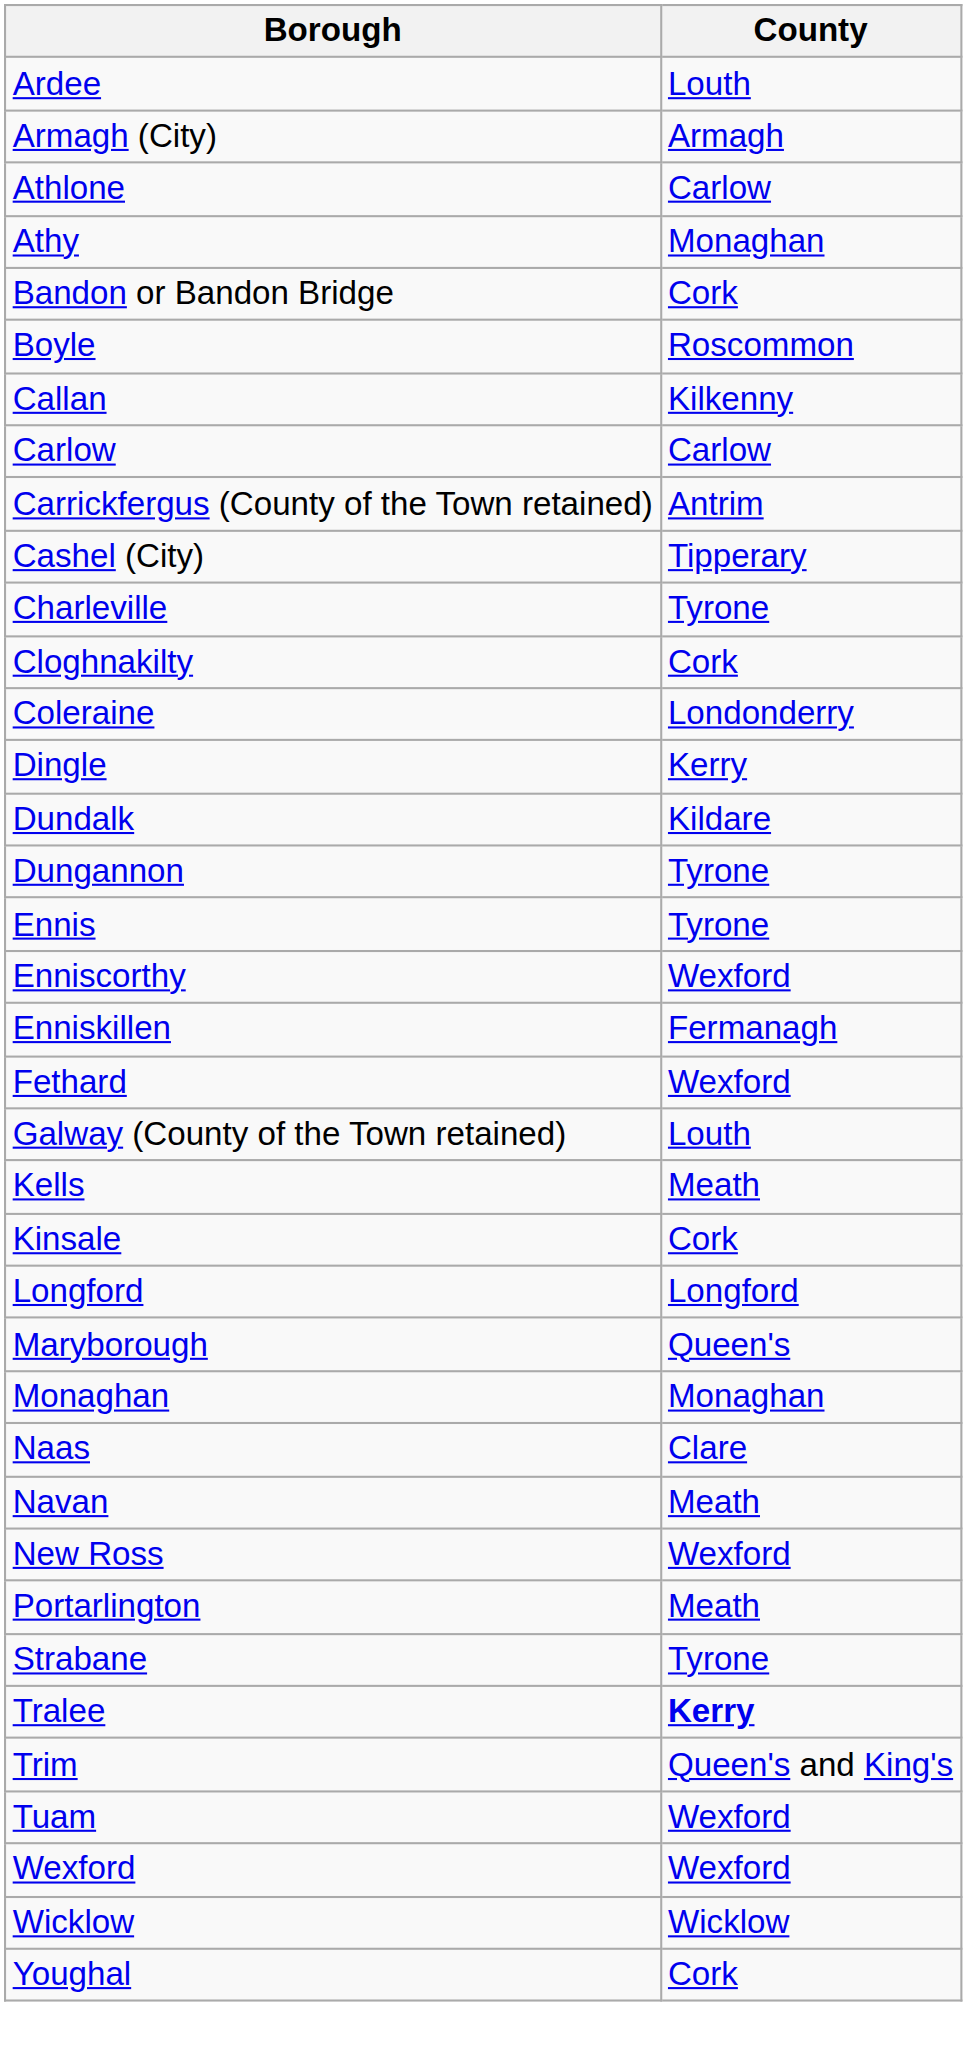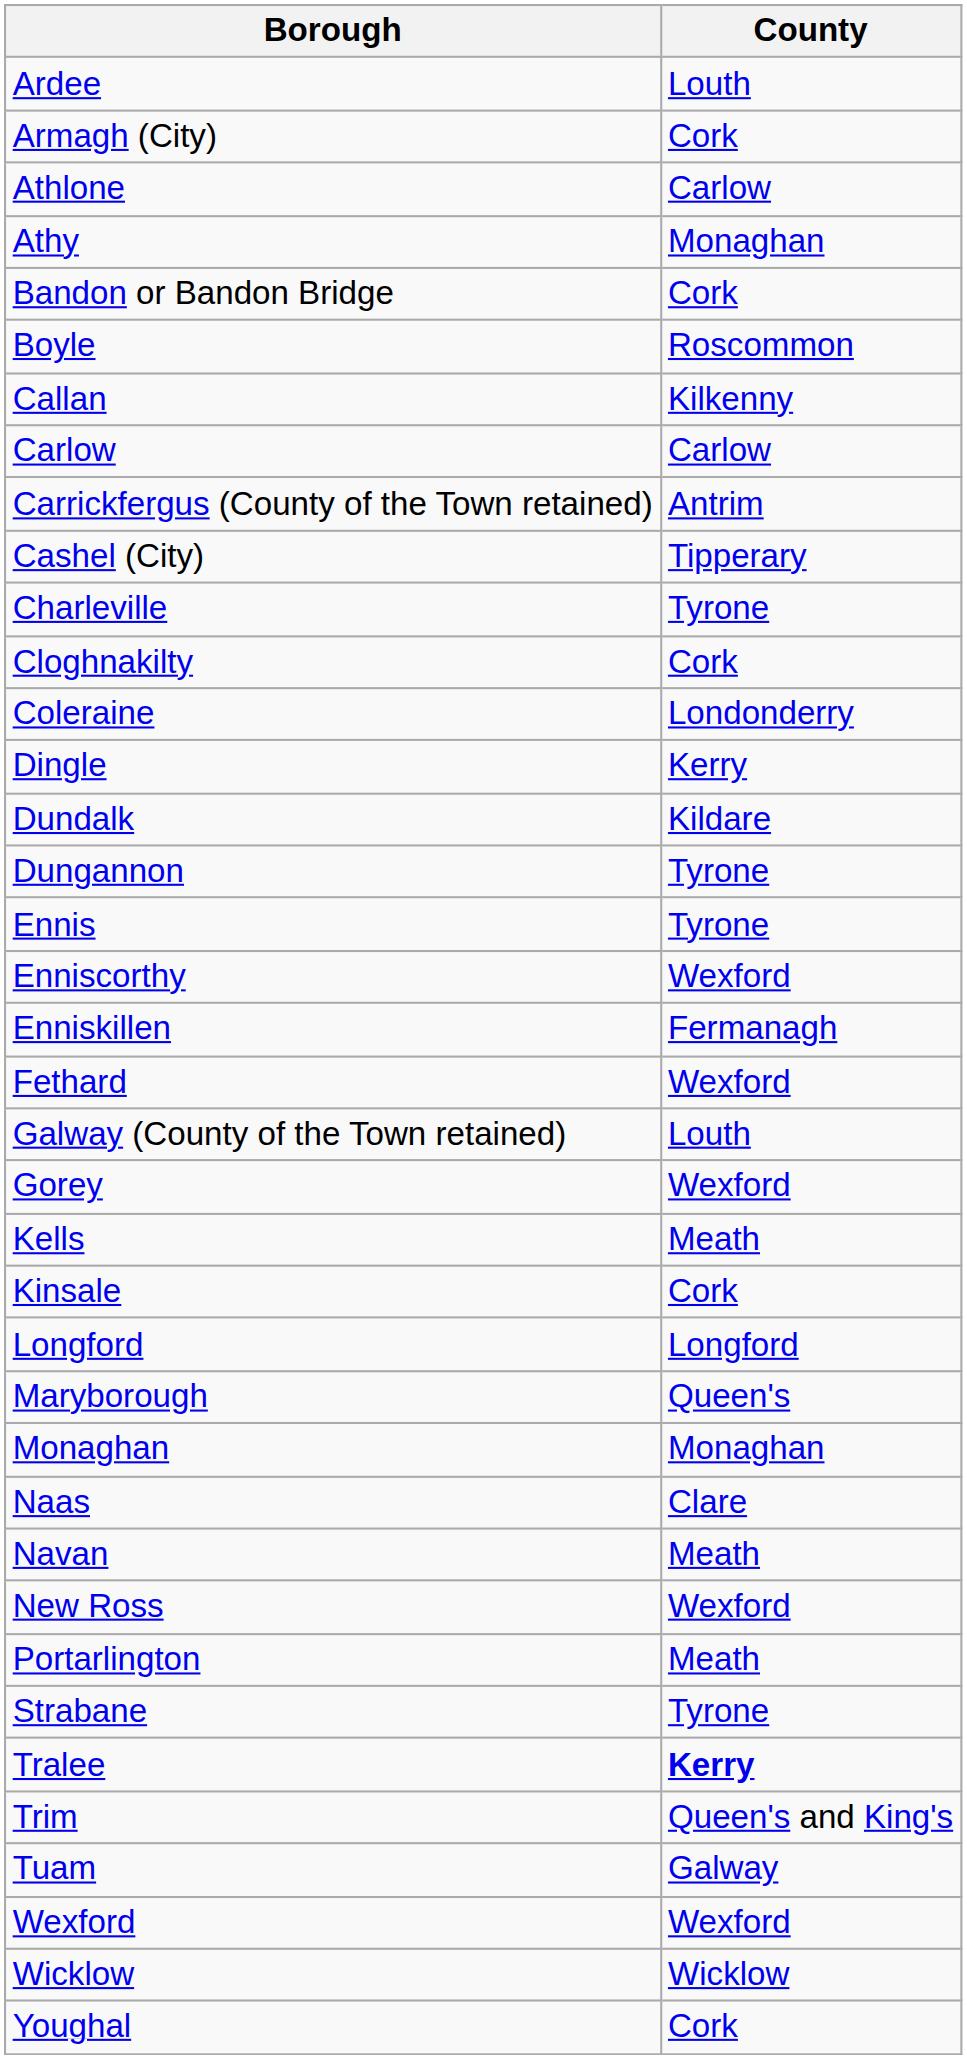Armagh (City) | County: Armagh -> Cork
+ row: Gorey | Wexford
Tuam | County: Wexford -> Galway
